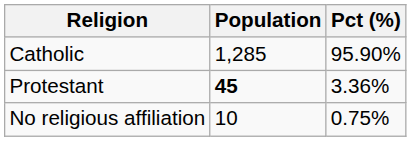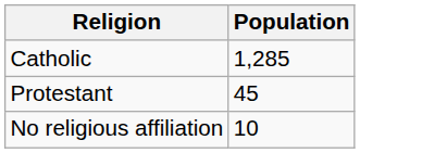- column: Pct (%) | 95.90% | 3.36% | 0.75%
Protestant | Population: bold -> normal
